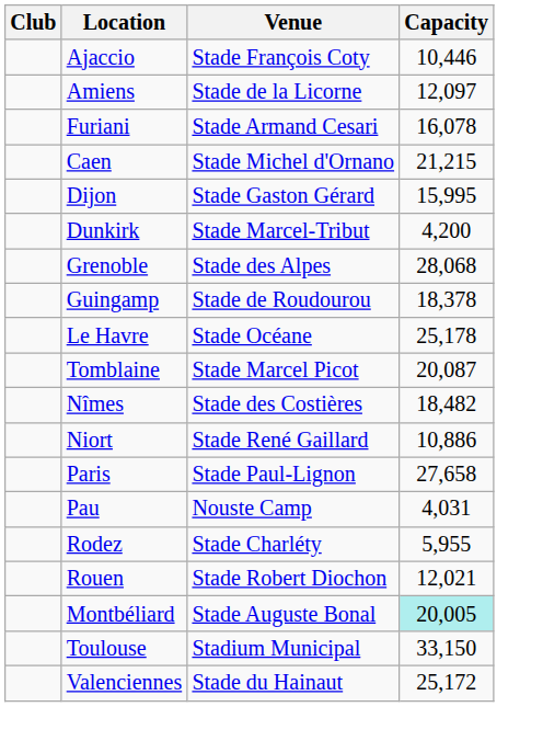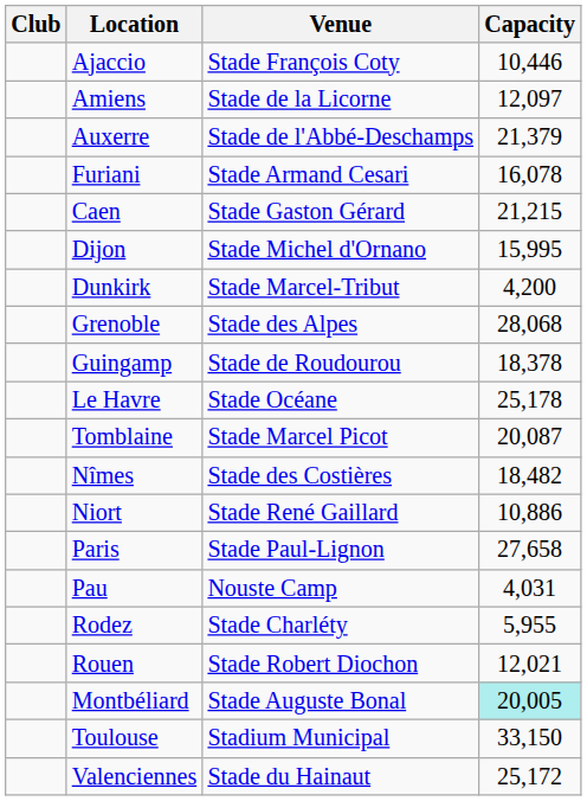+ row: Auxerre | Stade de l'Abbé-Deschamps | 21,379
Caen | Venue: Stade Michel d'Ornano -> Stade Gaston Gérard
Dijon | Venue: Stade Gaston Gérard -> Stade Michel d'Ornano
